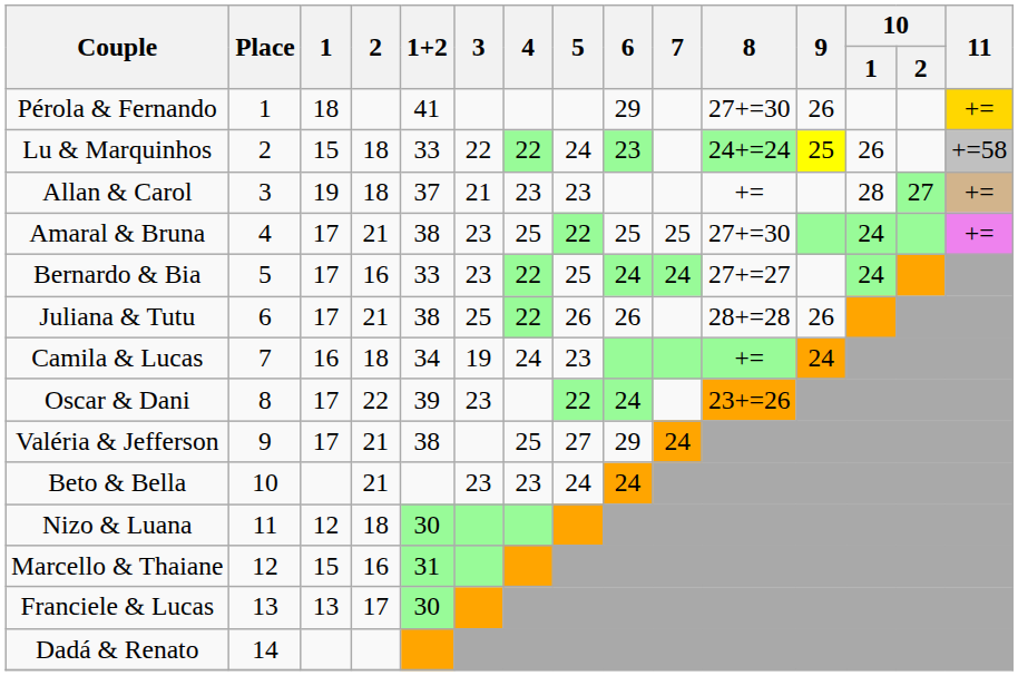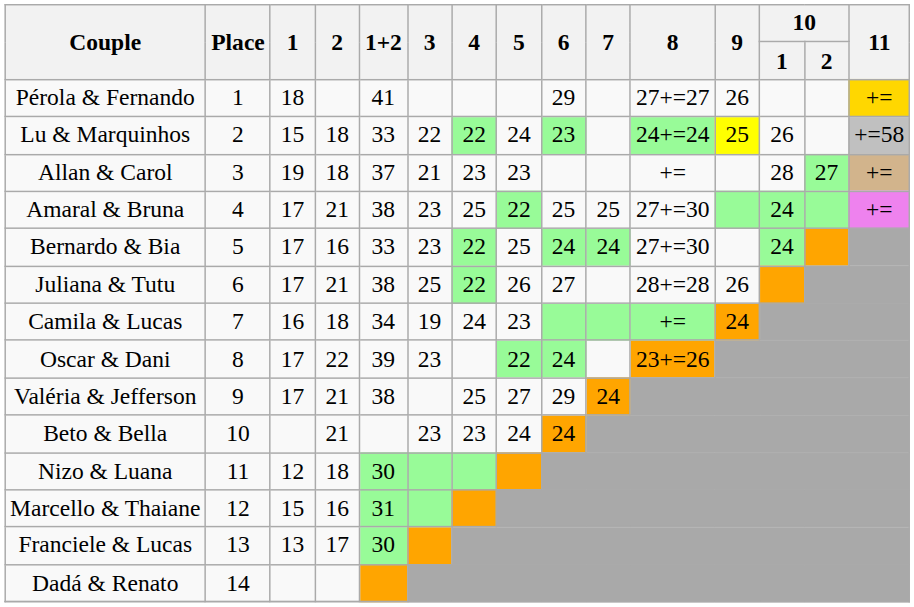Pérola & Fernando | 8: 27+=30 -> 27+=27
Bernardo & Bia | 8: 27+=27 -> 27+=30
Juliana & Tutu | 6: 26 -> 27
